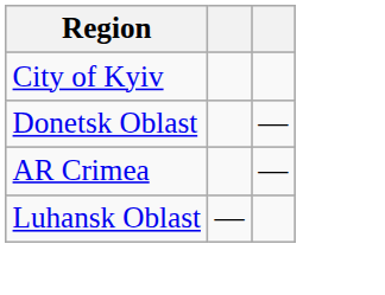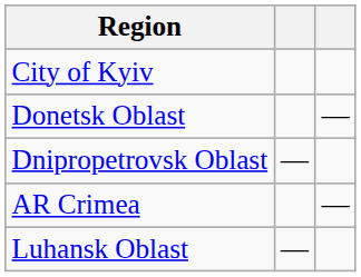+ row: Dnipropetrovsk Oblast | —
